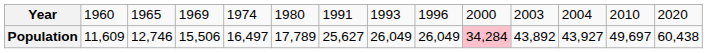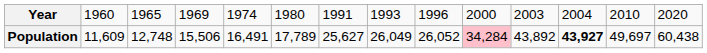Population | column 3: 12,746 -> 12,748
Population | column 5: 16,497 -> 16,491
Population | column 9: 26,049 -> 26,052
Population | column 12: normal -> bold
